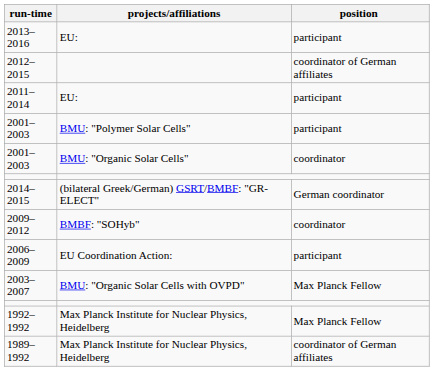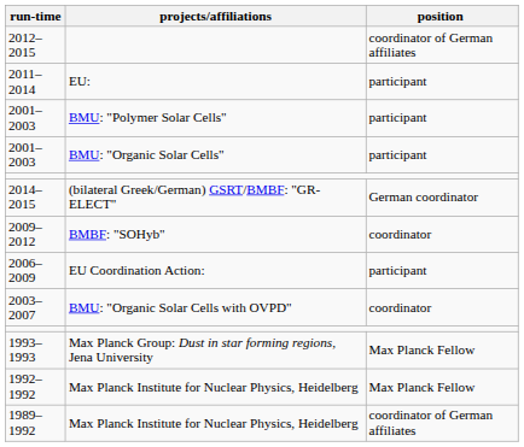- row: 2013–2016 | EU: | participant
2001–2003 / BMU: "Organic Solar Cells" | position: coordinator -> participant
2003–2007 | position: Max Planck Fellow -> coordinator
+ row: 1993–1993 | Max Planck Group: Dust in star forming regions, Jena University | Max Planck Fellow
